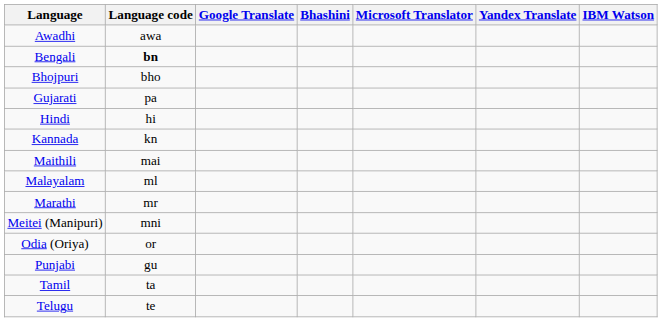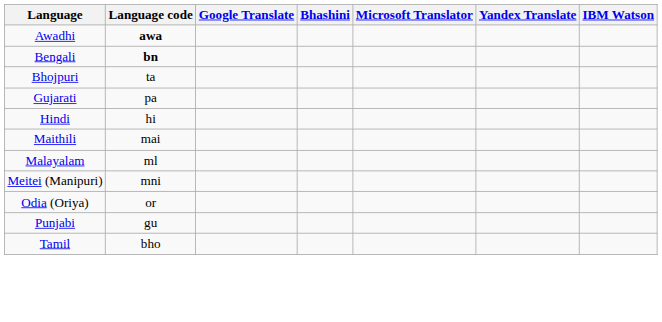Awadhi | Language code: normal -> bold
Bhojpuri | Language code: bho -> ta
- row: Kannada | kn
- row: Marathi | mr
Tamil | Language code: ta -> bho
- row: Telugu | te
